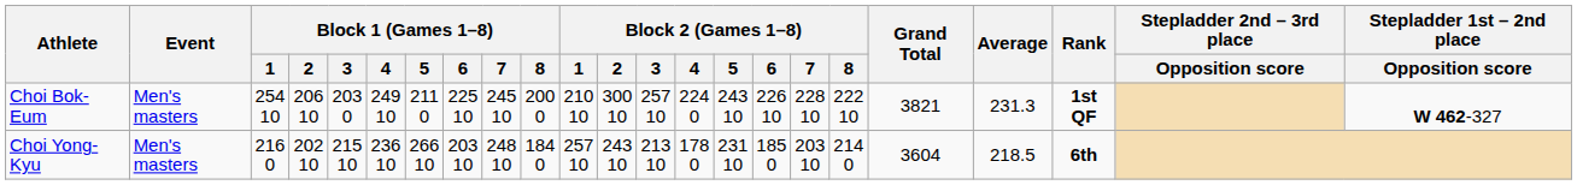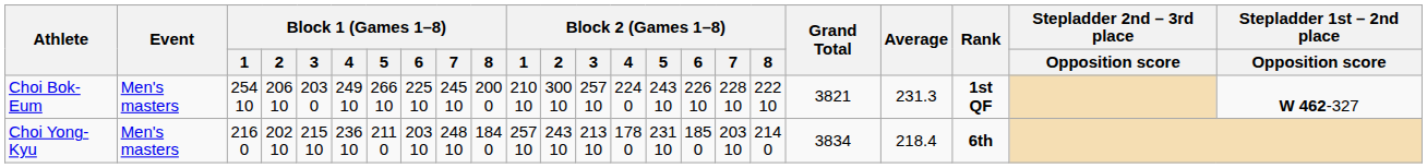Choi Bok-Eum | Block 1 (Games 1–8) / 5: 211 0 -> 266 10
Choi Yong-Kyu | Block 1 (Games 1–8) / 5: 266 10 -> 211 0
Choi Yong-Kyu | Grand Total: 3604 -> 3834
Choi Yong-Kyu | Average: 218.5 -> 218.4
